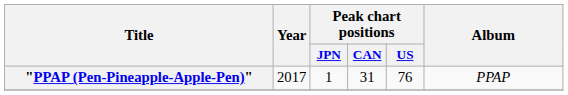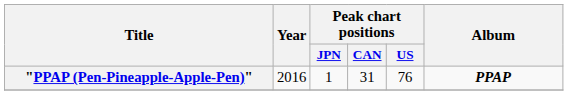"PPAP (Pen-Pineapple-Apple-Pen)" | Year: 2017 -> 2016
"PPAP (Pen-Pineapple-Apple-Pen)" | Album: normal -> bold
